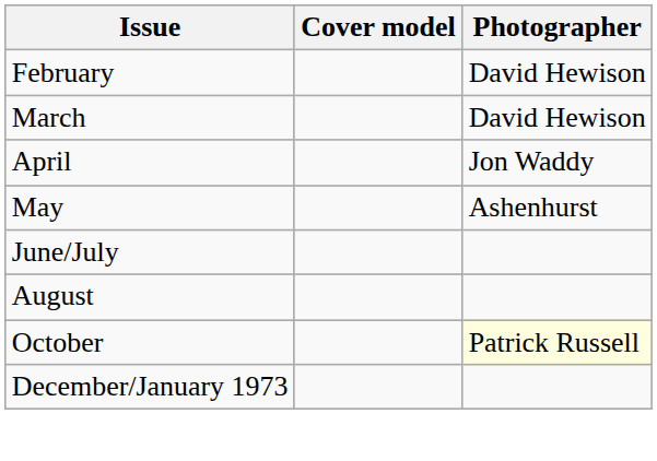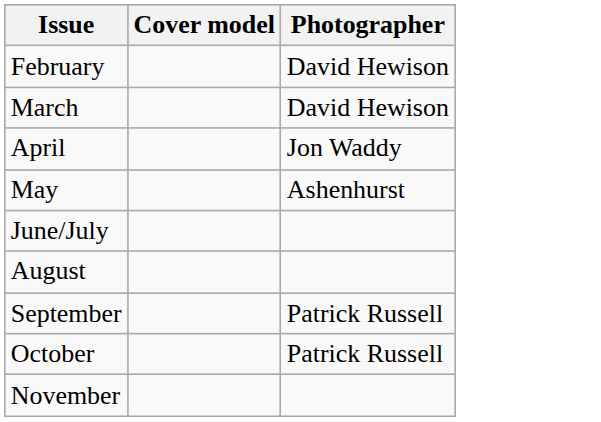+ row: September | Patrick Russell
October | Photographer: lightyellow background -> no background
+ row: November
- row: December/January 1973
